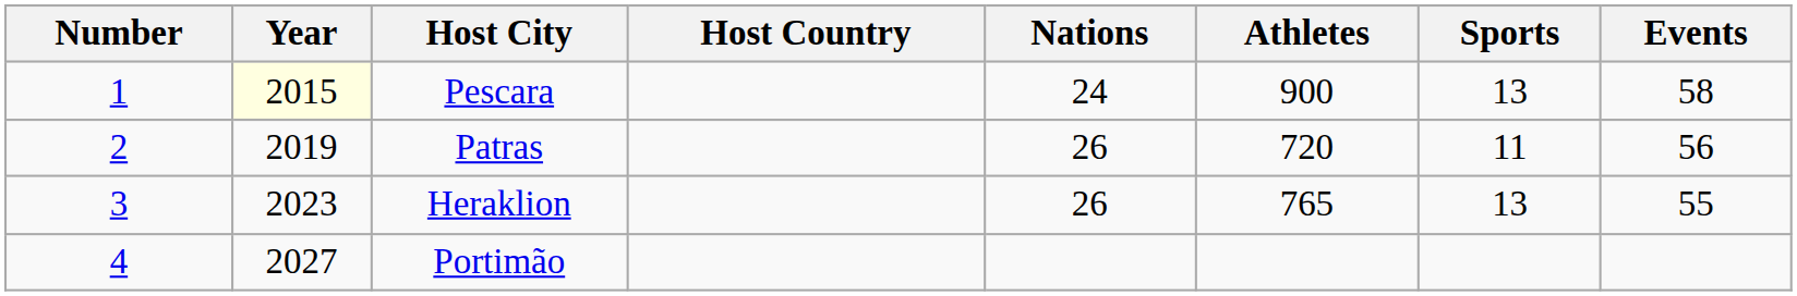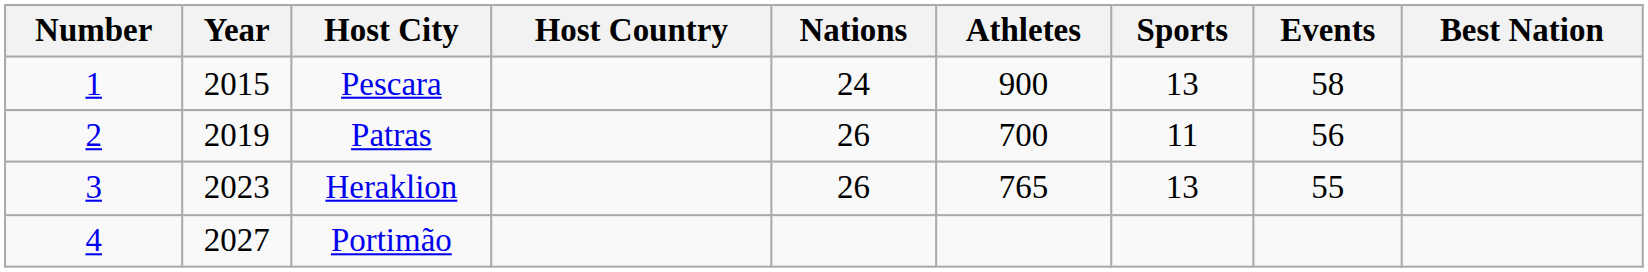+ column: Best Nation
Pescara | Year: lightyellow background -> no background
Patras | Athletes: 720 -> 700
